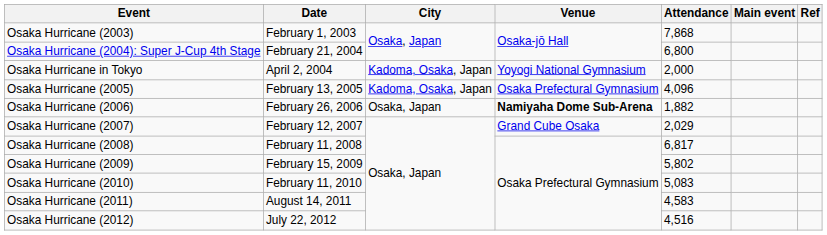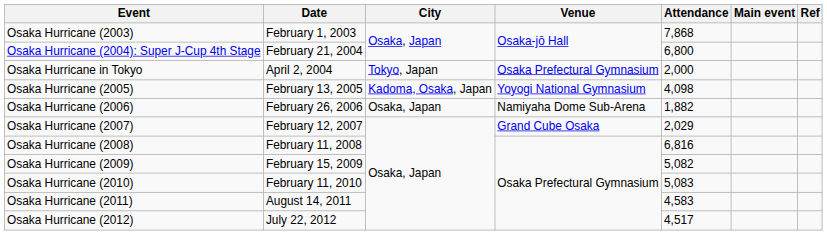Osaka Hurricane in Tokyo | City: Kadoma, Osaka, Japan -> Tokyo, Japan
Osaka Hurricane in Tokyo | Venue: Yoyogi National Gymnasium -> Osaka Prefectural Gymnasium
Osaka Hurricane (2005) | Venue: Osaka Prefectural Gymnasium -> Yoyogi National Gymnasium
Osaka Hurricane (2005) | Attendance: 4,096 -> 4,098
Osaka Hurricane (2006) | Venue: bold -> normal
Osaka Hurricane (2008) | Attendance: 6,817 -> 6,816
Osaka Hurricane (2009) | Attendance: 5,802 -> 5,082
Osaka Hurricane (2012) | Attendance: 4,516 -> 4,517
